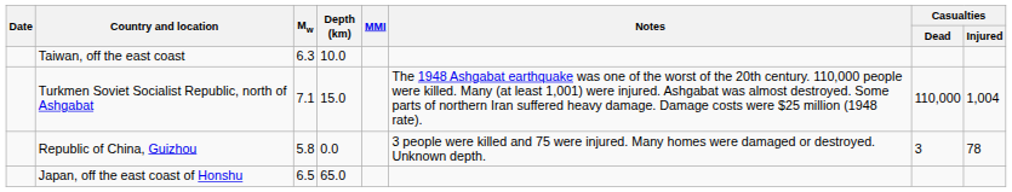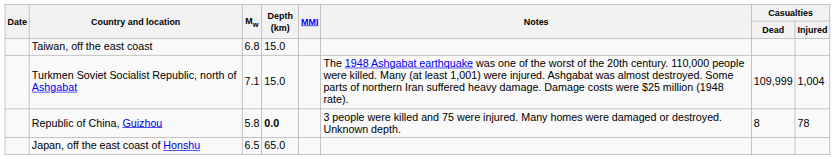Taiwan, off the east coast | Mw: 6.3 -> 6.8
Taiwan, off the east coast | Depth (km): 10.0 -> 15.0
Turkmen Soviet Socialist Republic, north of Ashgabat | Casualties / Dead: 110,000 -> 109,999
Republic of China, Guizhou | Depth (km): normal -> bold
Republic of China, Guizhou | Casualties / Dead: 3 -> 8
